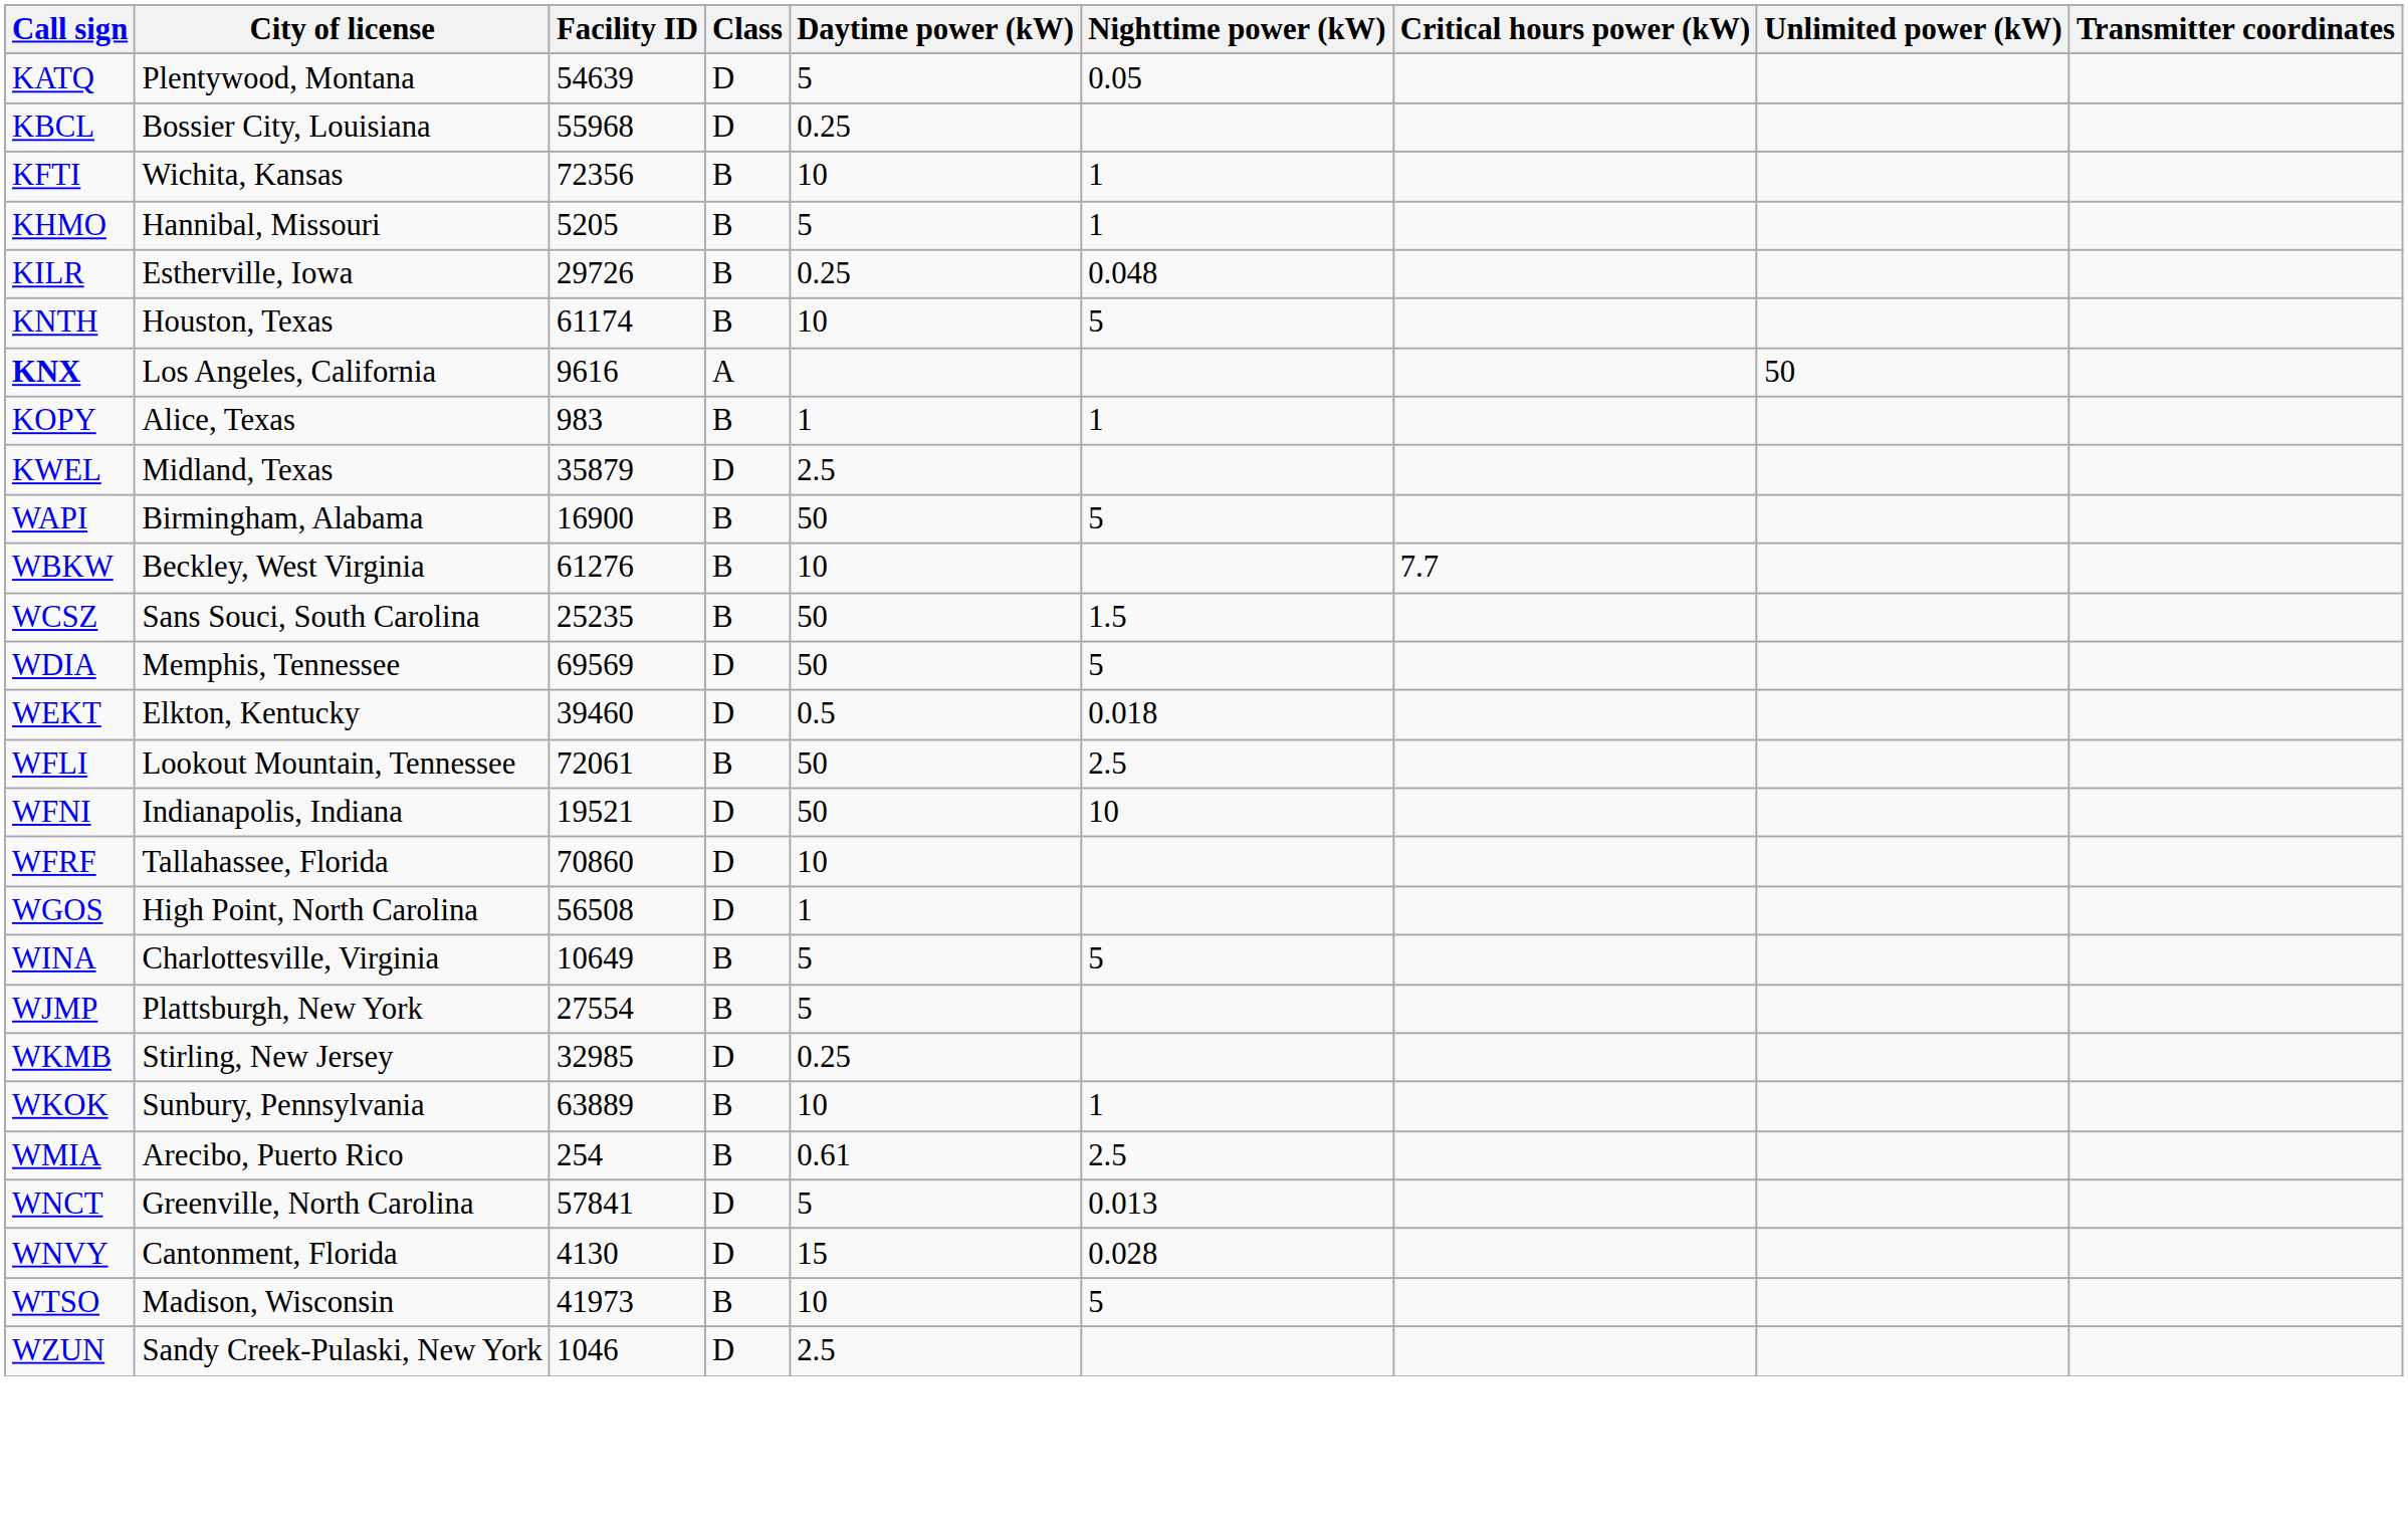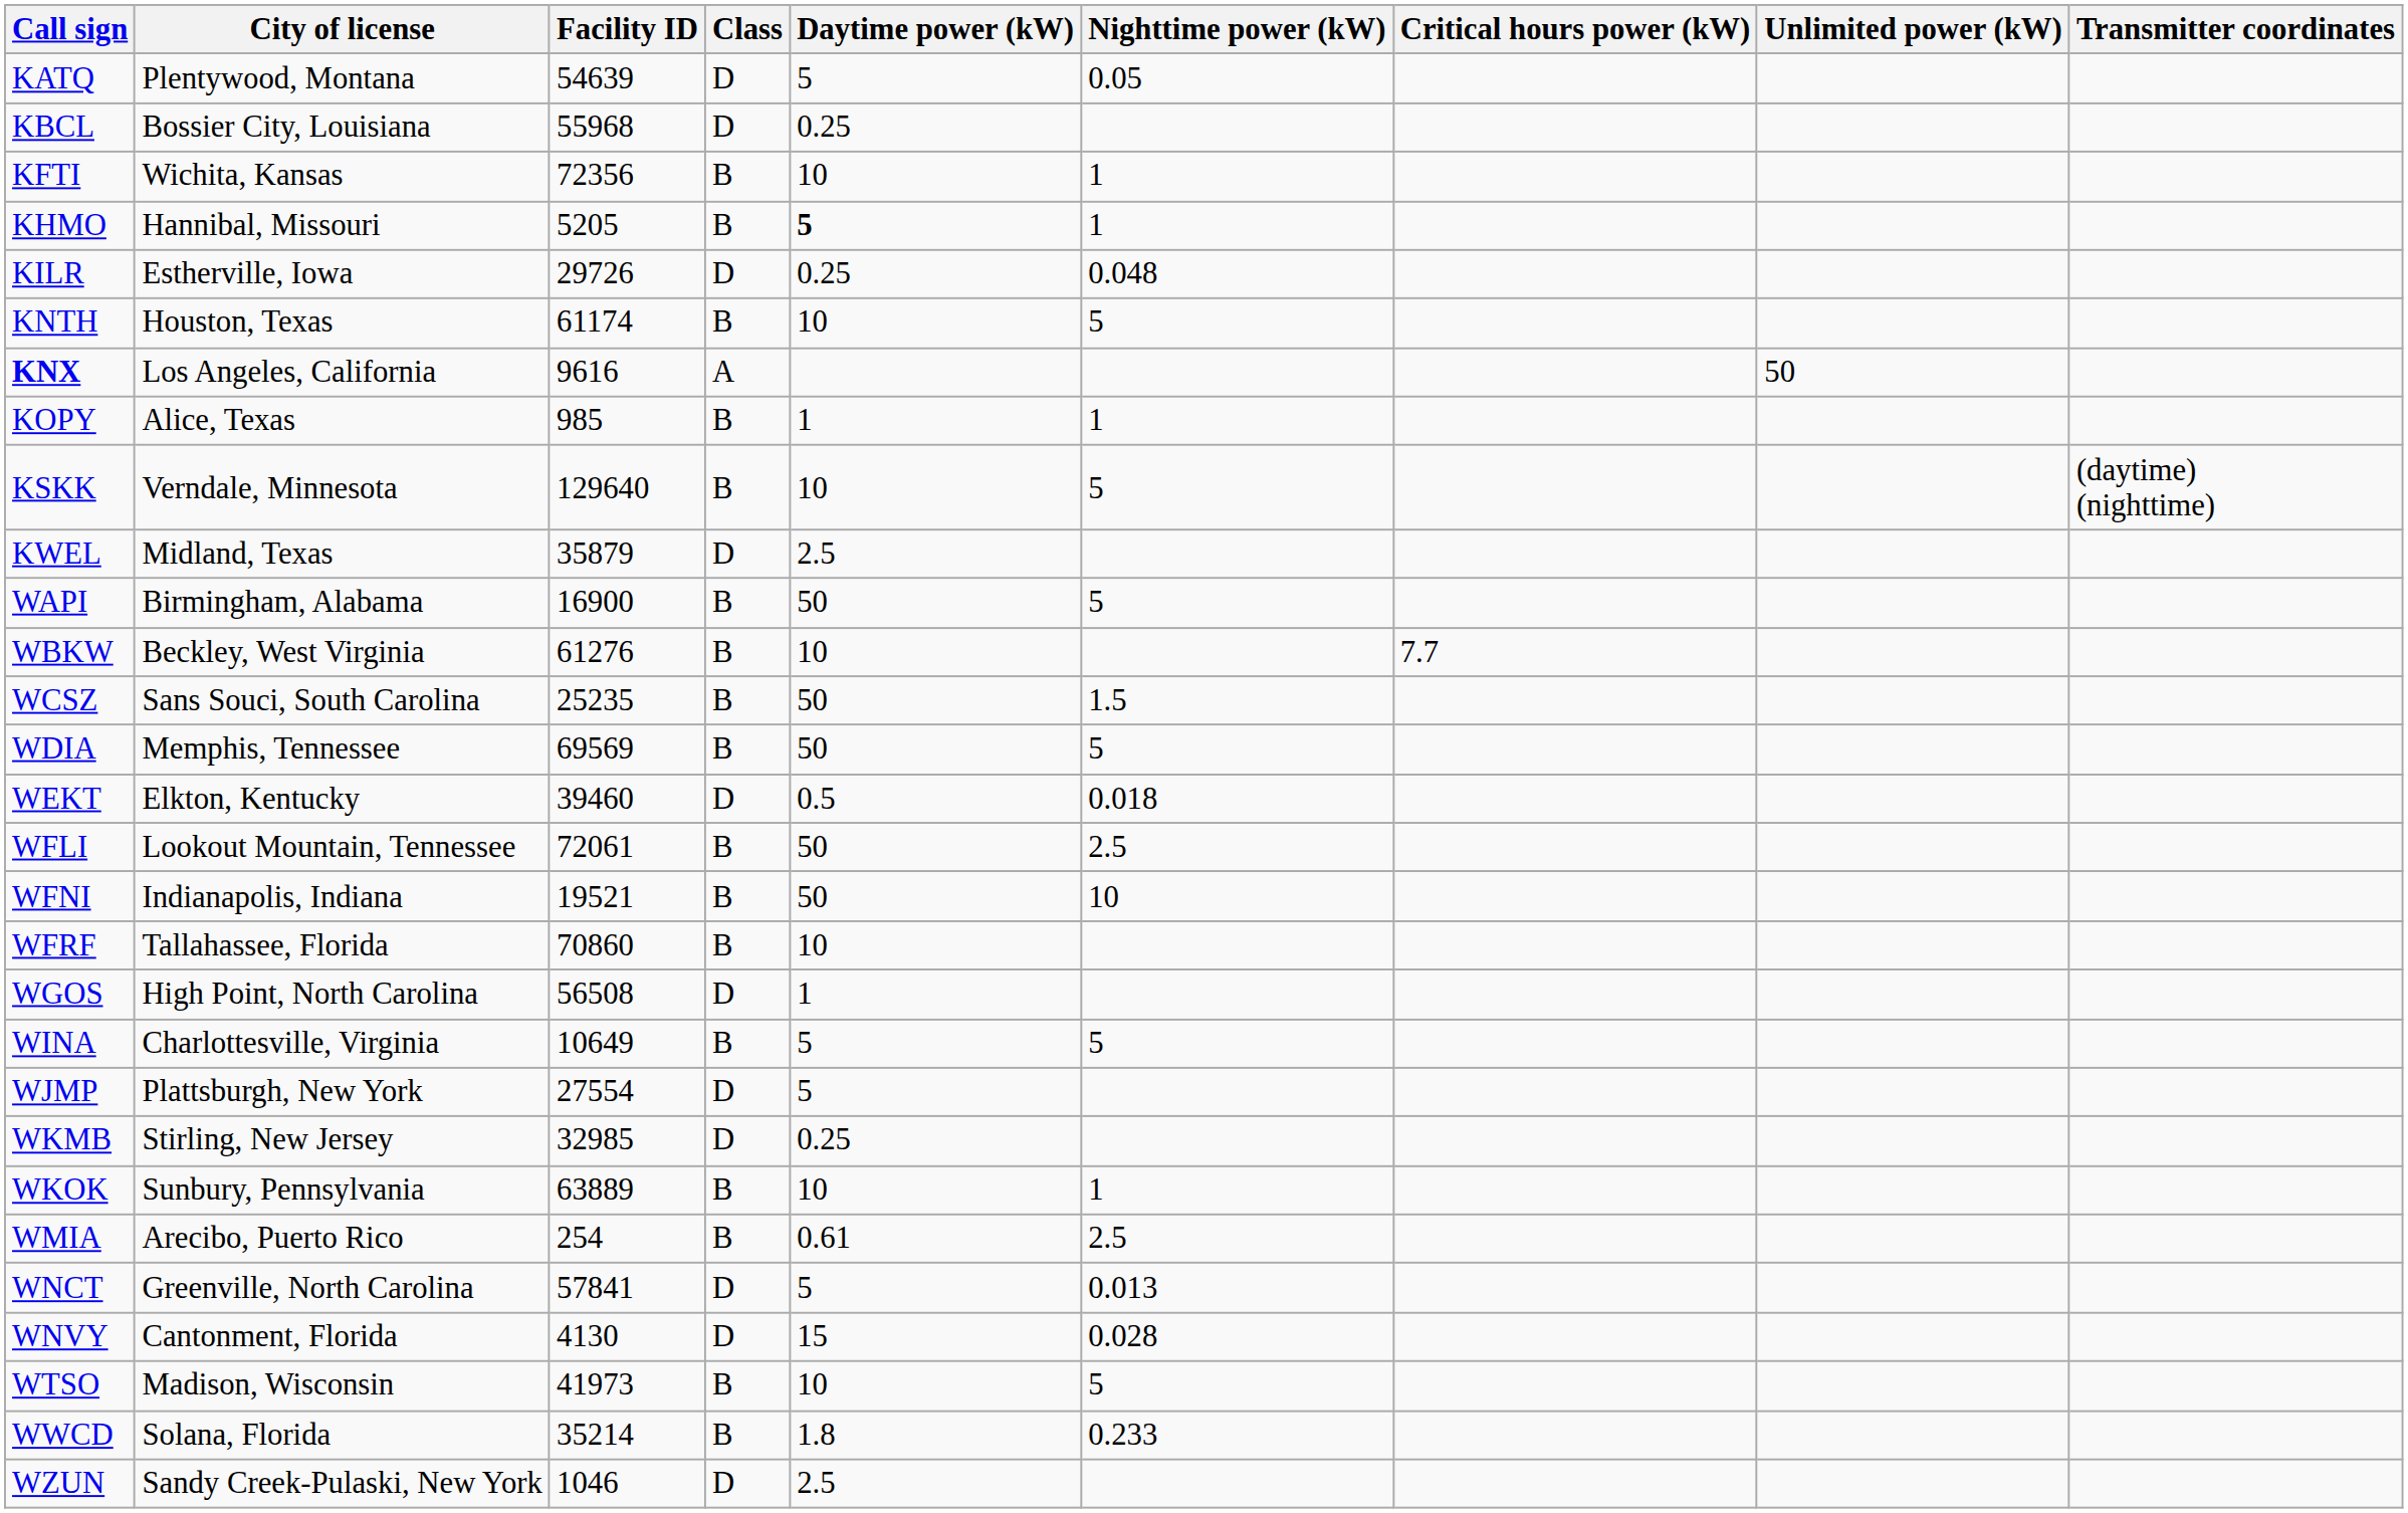KHMO | Daytime power (kW): normal -> bold
KILR | Class: B -> D
KOPY | Facility ID: 983 -> 985
+ row: KSKK | Verndale, Minnesota | 129640 | B | 10 | 5 | (daytime) (nighttime)
WDIA | Class: D -> B
WFNI | Class: D -> B
WFRF | Class: D -> B
WJMP | Class: B -> D
+ row: WWCD | Solana, Florida | 35214 | B | 1.8 | 0.233
